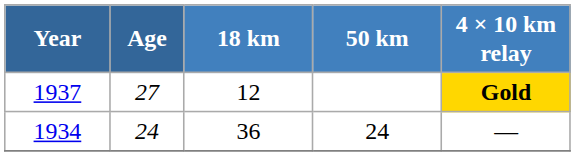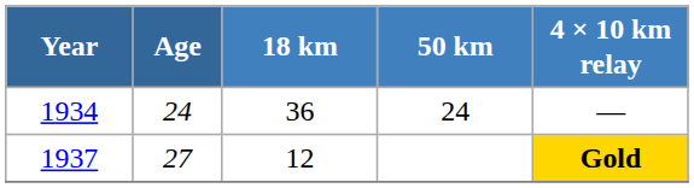rows swapped: 1934 <-> 1937
